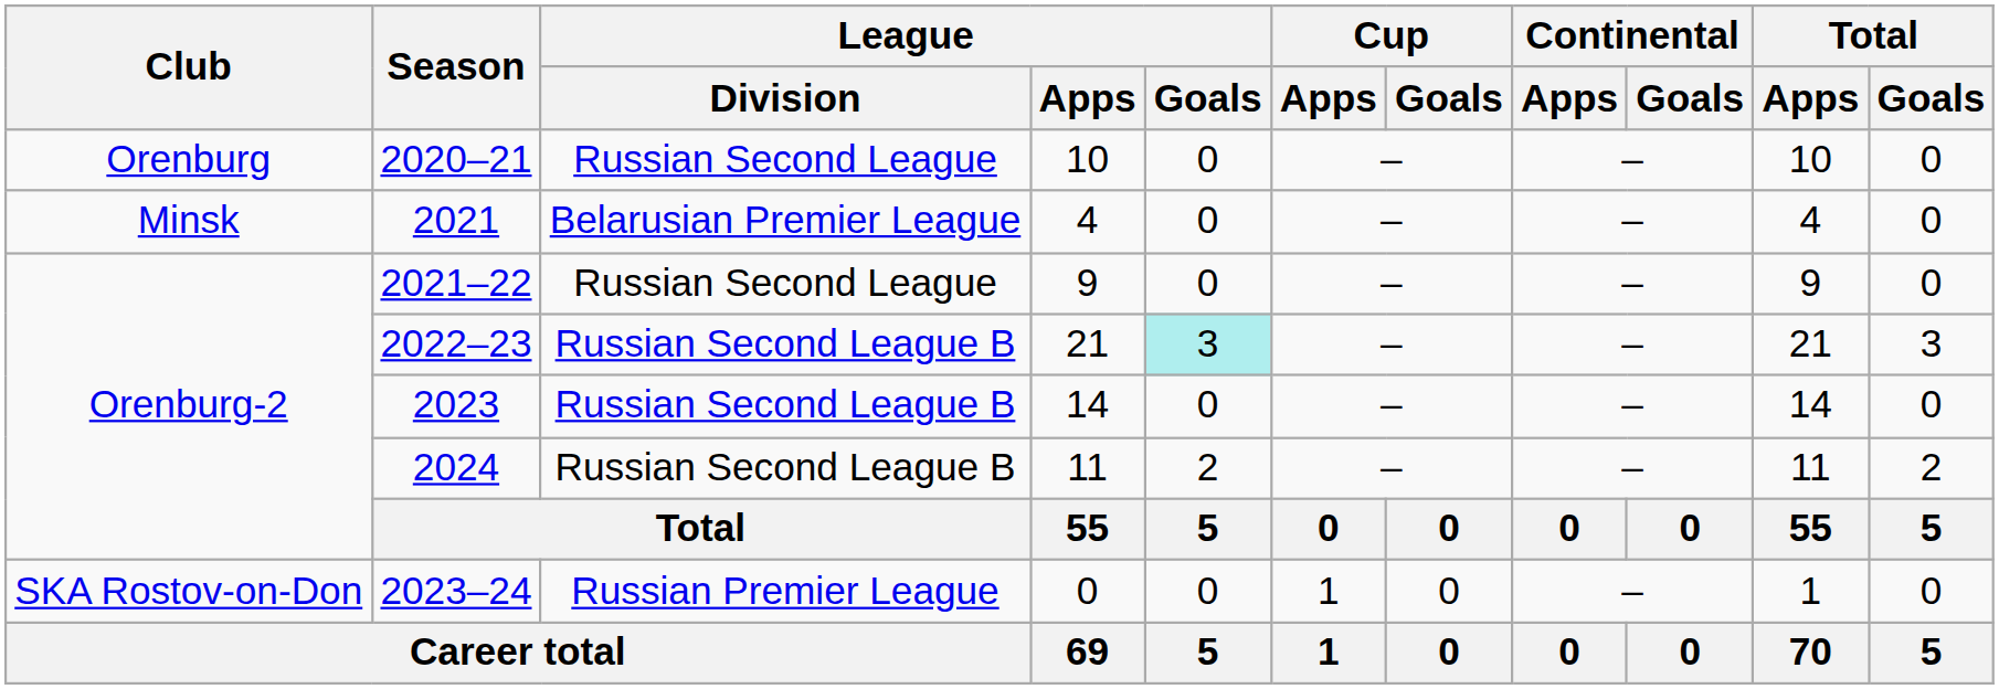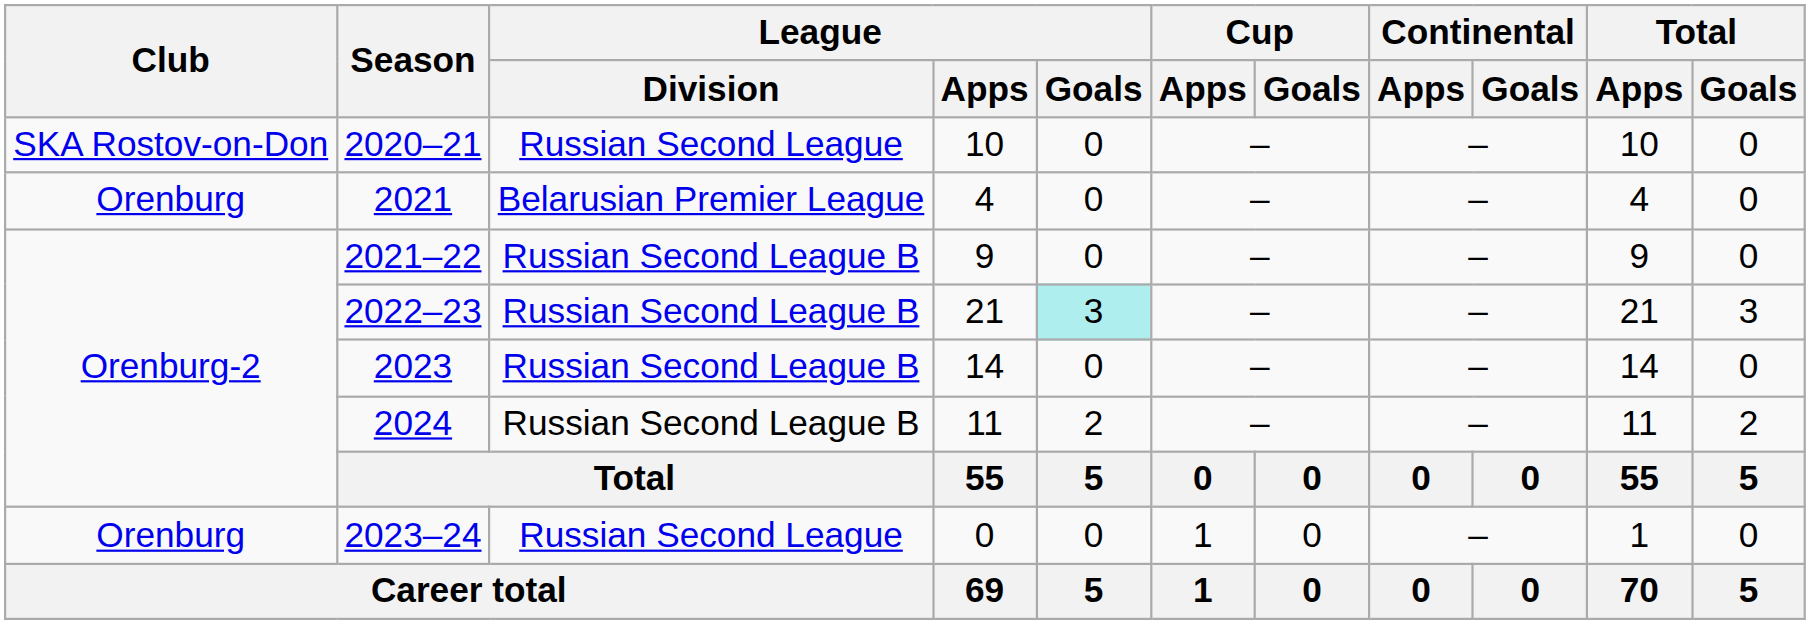2020–21 | Club: Orenburg -> SKA Rostov-on-Don
2021 | Club: Minsk -> Orenburg
2021–22 | League / Division: Russian Second League -> Russian Second League B
2023–24 | Club: SKA Rostov-on-Don -> Orenburg
2023–24 | League / Division: Russian Premier League -> Russian Second League
